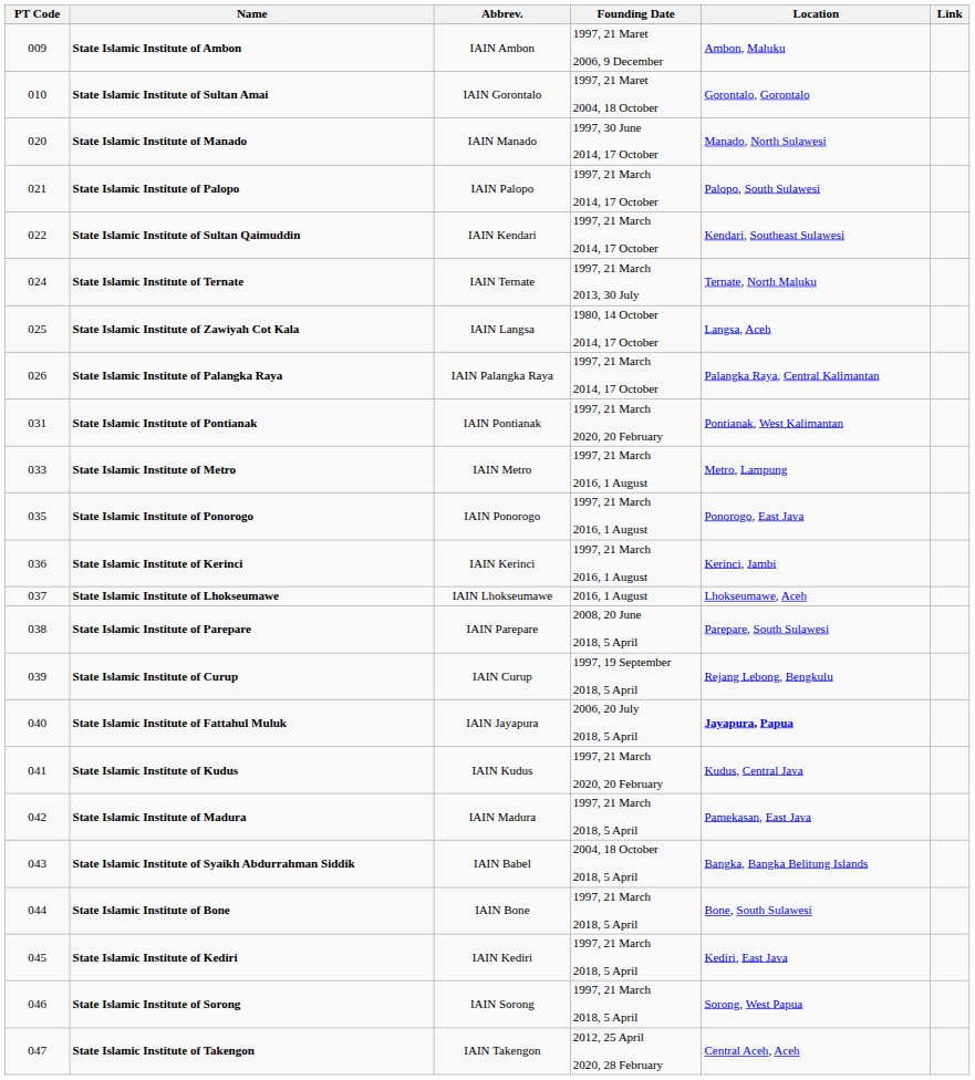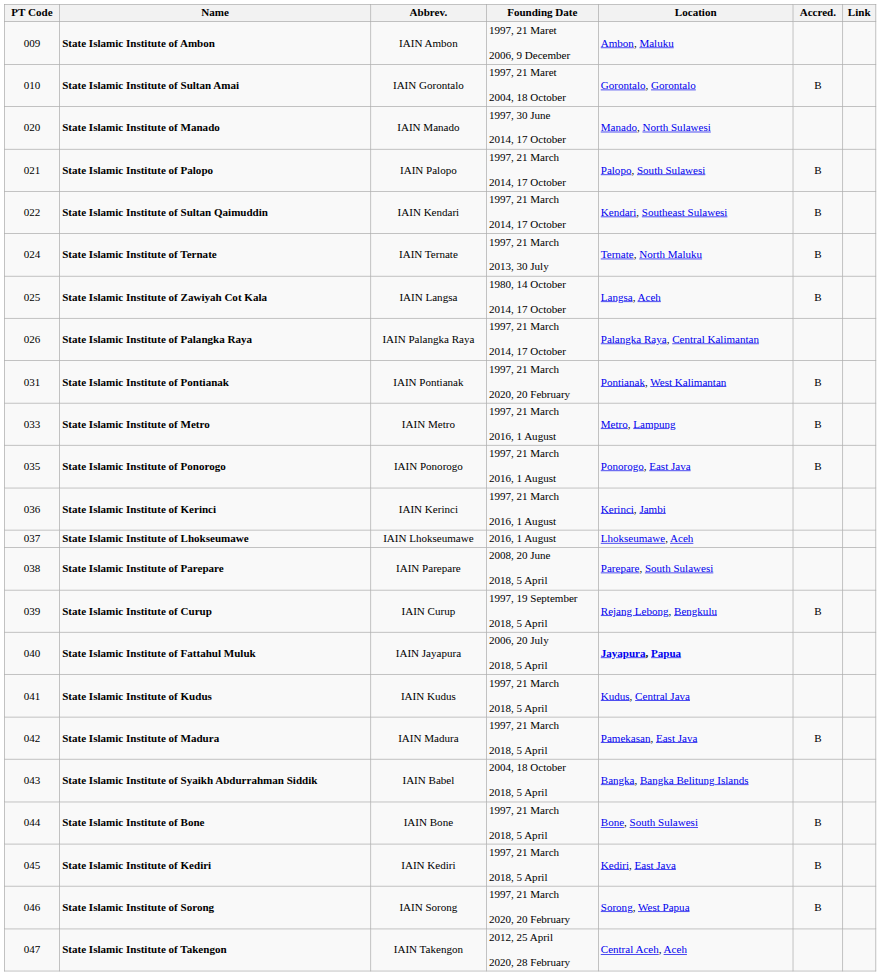+ column: Accred. | B | B | B | B | B | B | B | B | B | B | B | B | B
State Islamic Institute of Kudus | Founding Date: 1997, 21 March 2020, 20 February -> 1997, 21 March 2018, 5 April
State Islamic Institute of Sorong | Founding Date: 1997, 21 March 2018, 5 April -> 1997, 21 March 2020, 20 February
